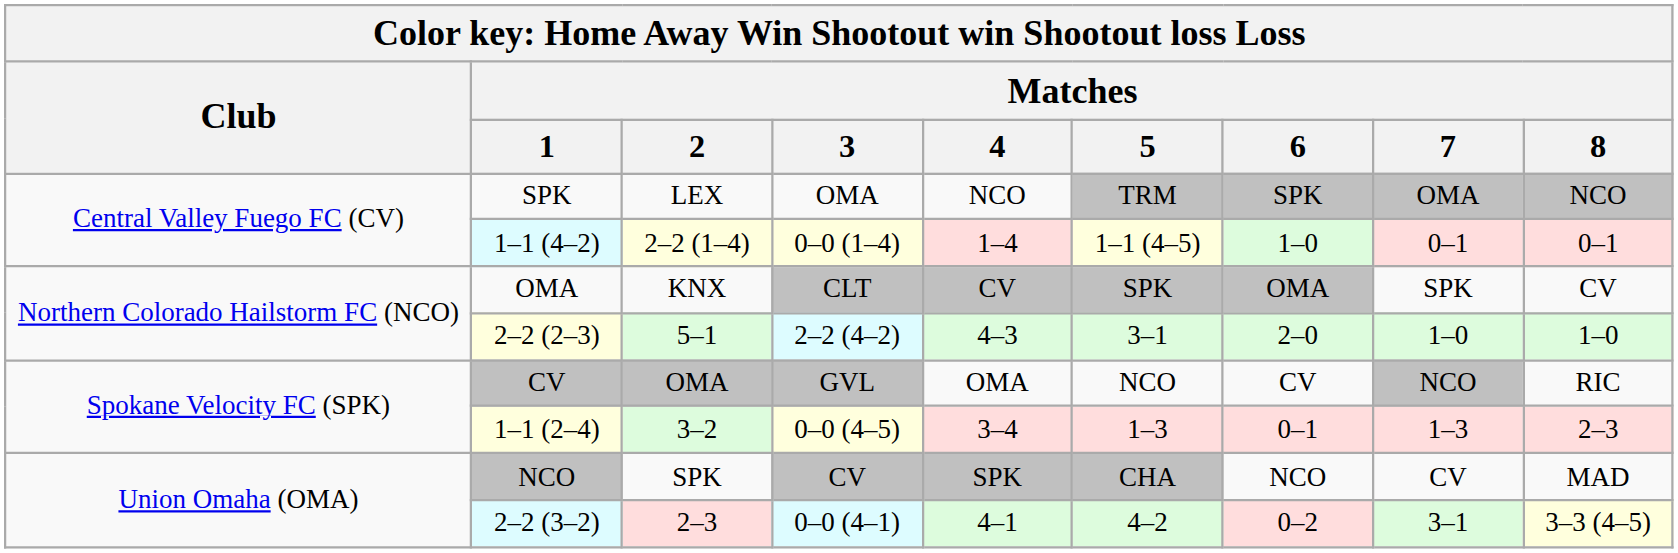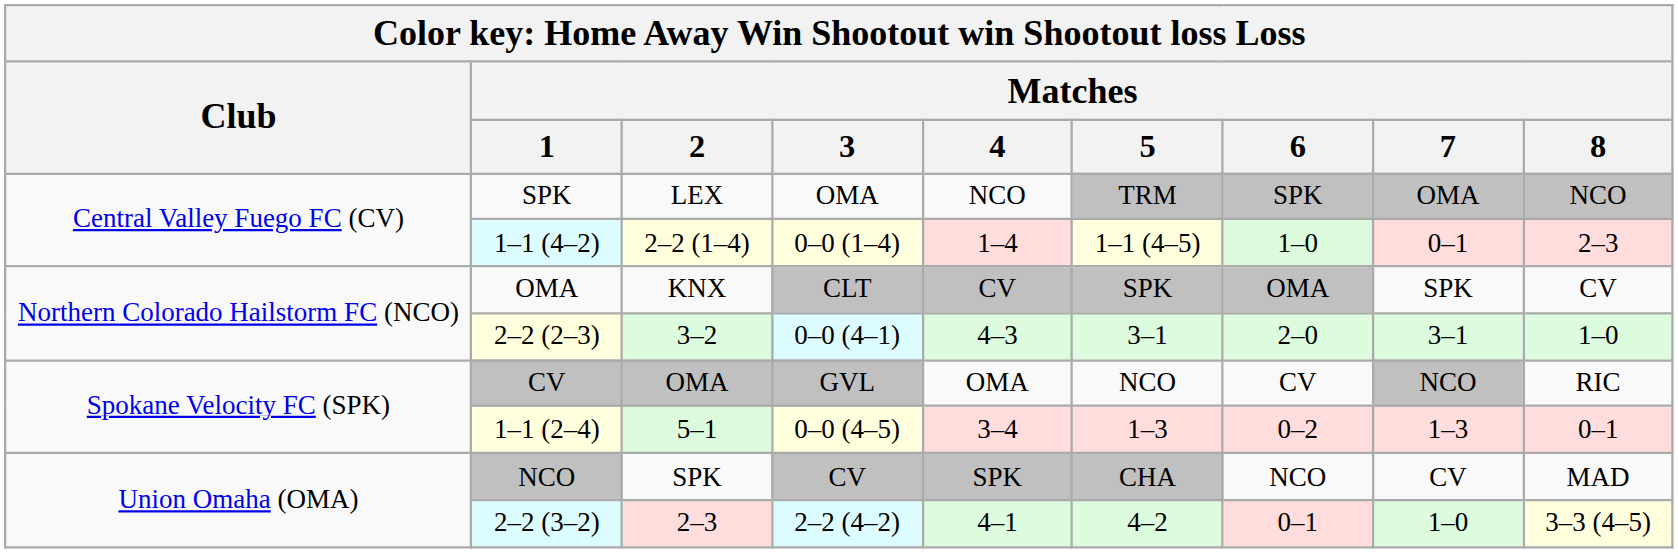1–1 (4–2) | Matches / 8: 0–1 -> 2–3
2–2 (2–3) | Matches / 2: 5–1 -> 3–2
2–2 (2–3) | Matches / 3: 2–2 (4–2) -> 0–0 (4–1)
2–2 (2–3) | Matches / 7: 1–0 -> 3–1
1–1 (2–4) | Matches / 2: 3–2 -> 5–1
1–1 (2–4) | Matches / 6: 0–1 -> 0–2
1–1 (2–4) | Matches / 8: 2–3 -> 0–1
2–2 (3–2) | Matches / 3: 0–0 (4–1) -> 2–2 (4–2)
2–2 (3–2) | Matches / 6: 0–2 -> 0–1
2–2 (3–2) | Matches / 7: 3–1 -> 1–0
